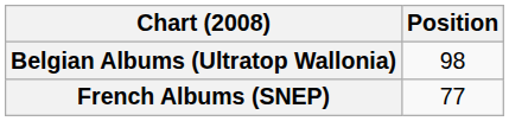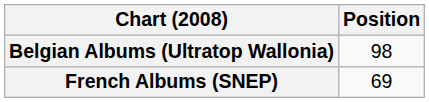French Albums (SNEP) | Position: 77 -> 69
